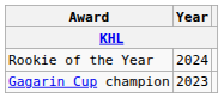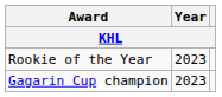Rookie of the Year | Year: 2024 -> 2023
